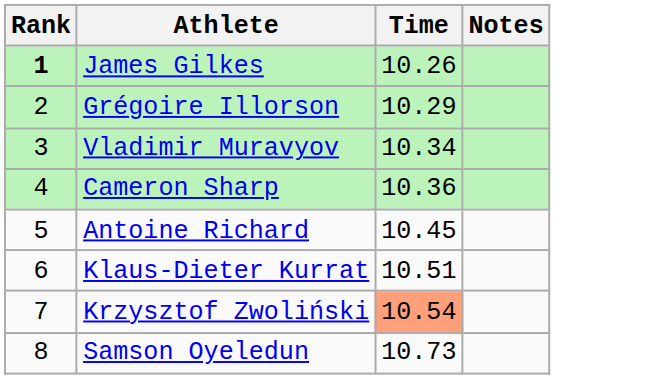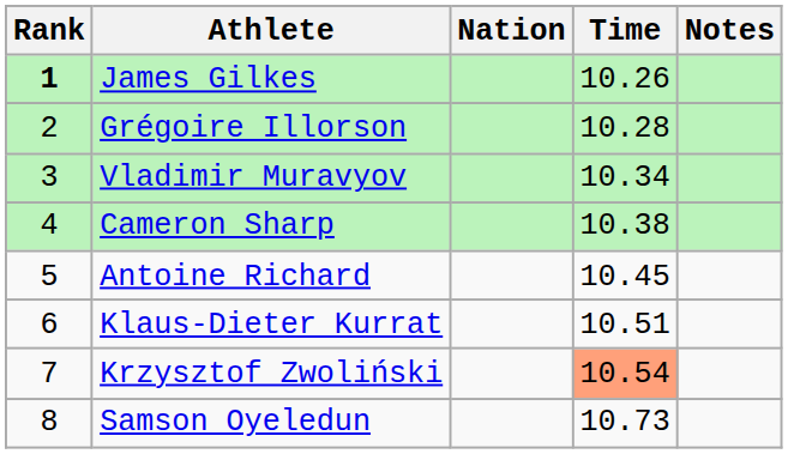+ column: Nation
Grégoire Illorson | Time: 10.29 -> 10.28
Cameron Sharp | Time: 10.36 -> 10.38
